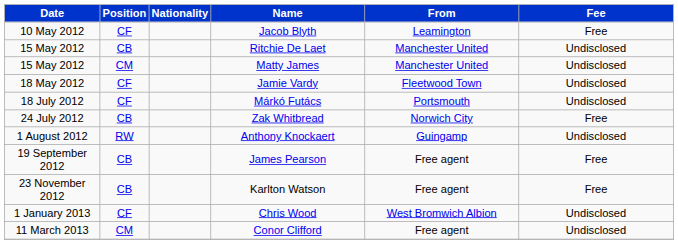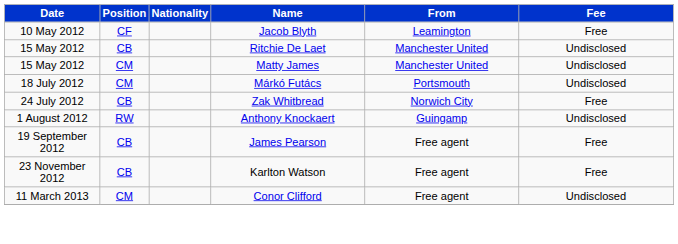- row: 18 May 2012 | CF | Jamie Vardy | Fleetwood Town | Undisclosed
Márkó Futács | Position: CF -> CM
- row: 1 January 2013 | CF | Chris Wood | West Bromwich Albion | Undisclosed
